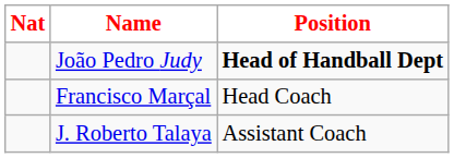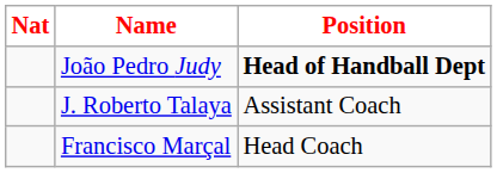rows swapped: Francisco Marçal <-> J. Roberto Talaya
